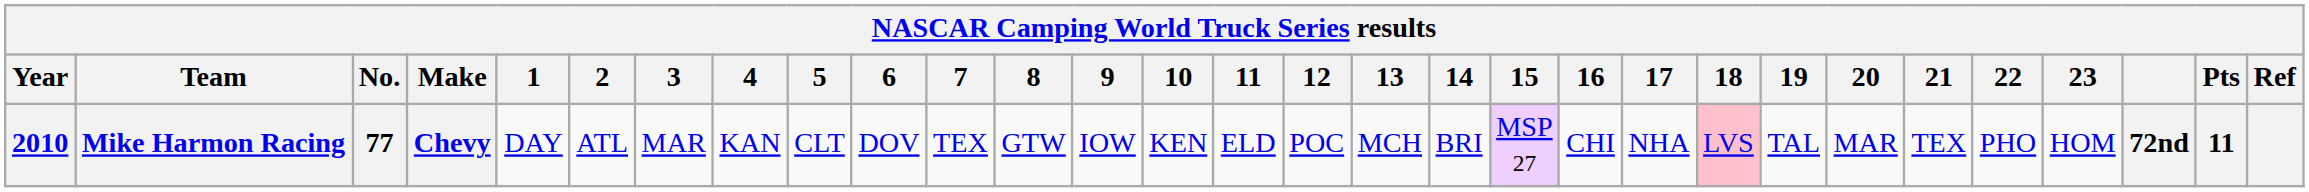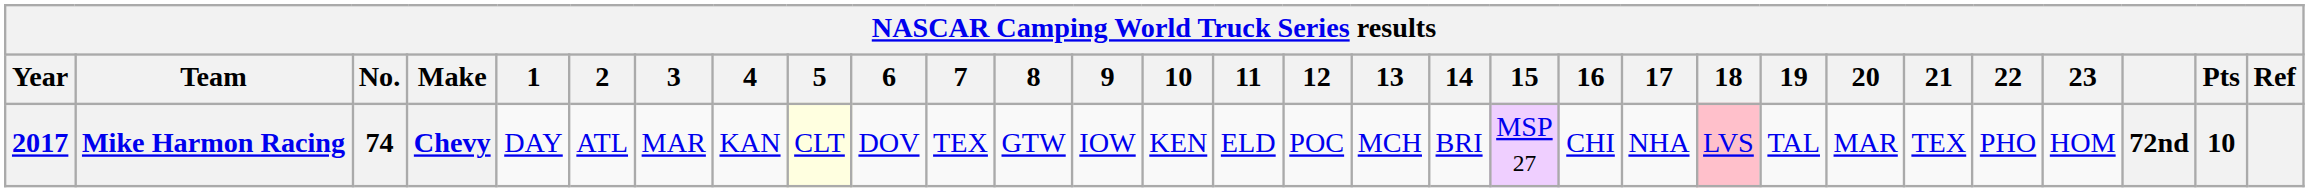Mike Harmon Racing | Year: 2010 -> 2017
Mike Harmon Racing | No.: 77 -> 74
Mike Harmon Racing | 5: no background -> lightyellow background
Mike Harmon Racing | Pts: 11 -> 10
